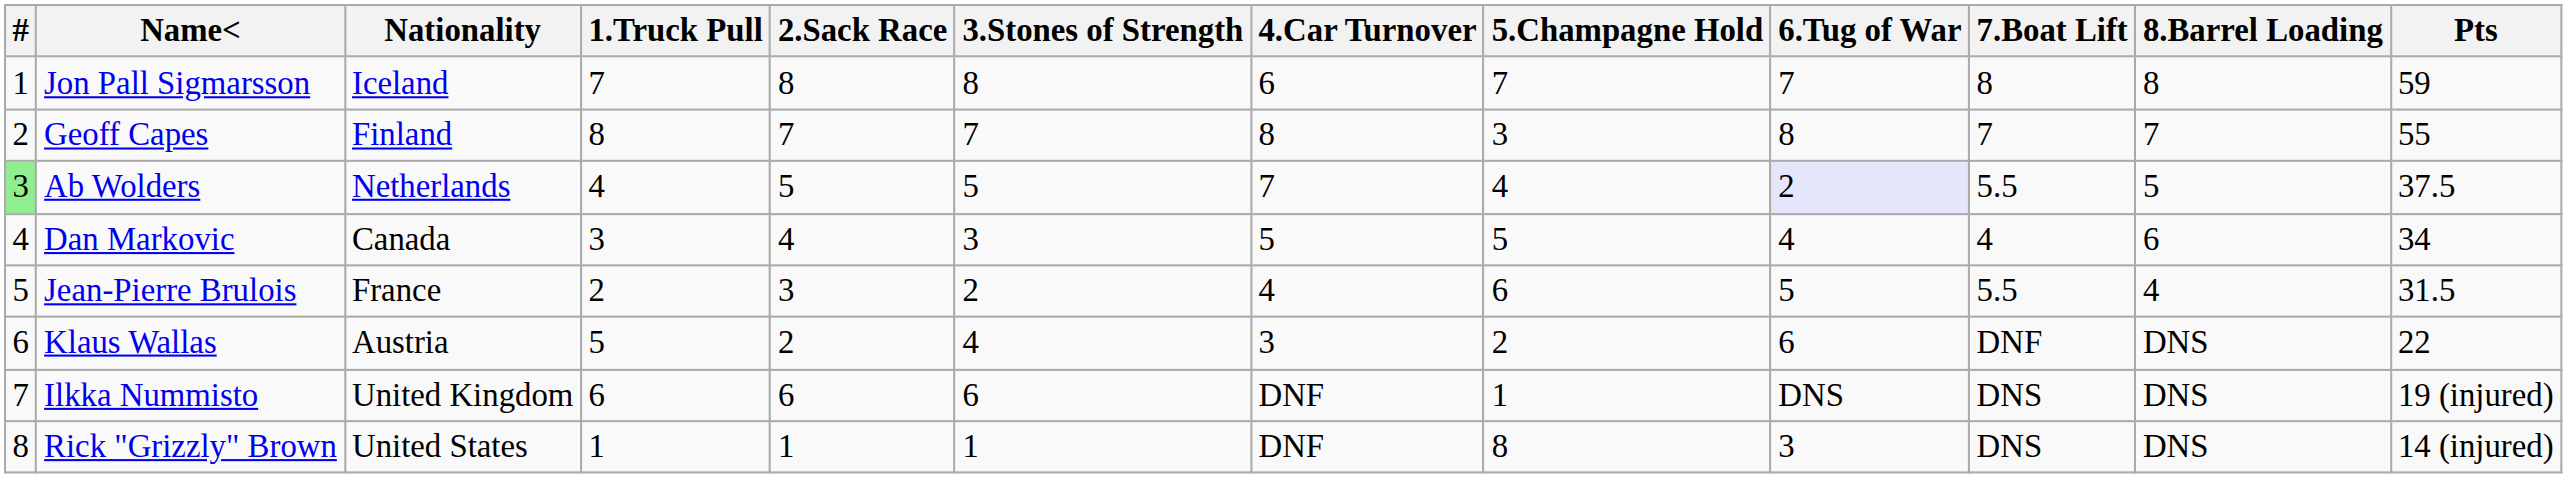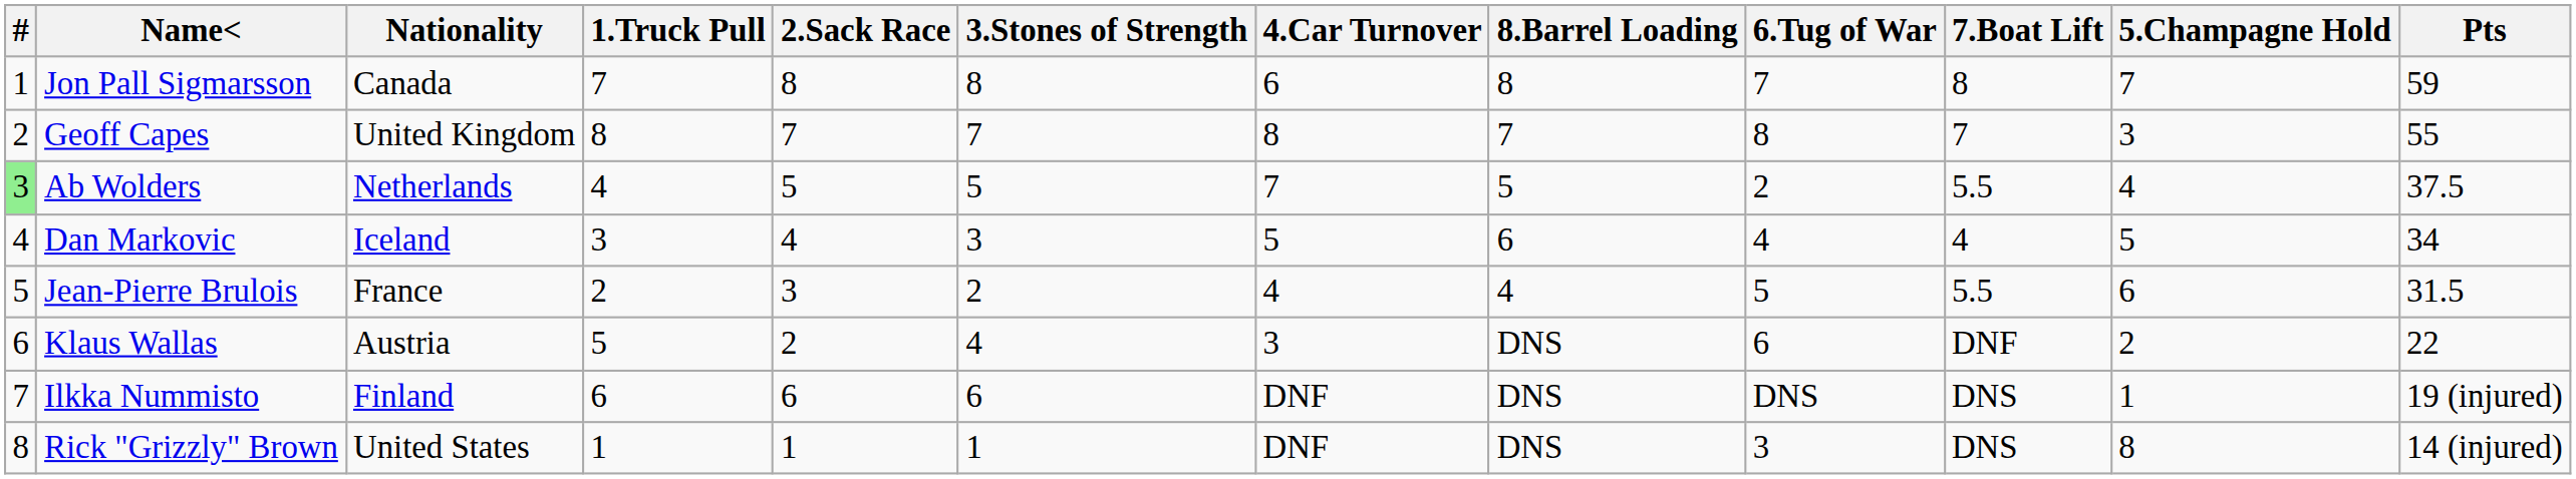columns swapped: 5.Champagne Hold <-> 8.Barrel Loading
Jon Pall Sigmarsson | Nationality: Iceland -> Canada
Geoff Capes | Nationality: Finland -> United Kingdom
Ab Wolders | 6.Tug of War: lavender background -> no background
Dan Markovic | Nationality: Canada -> Iceland
Ilkka Nummisto | Nationality: United Kingdom -> Finland
